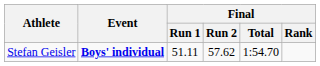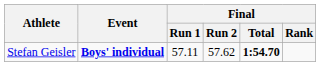Stefan Geisler | Final / Run 1: 51.11 -> 57.11
Stefan Geisler | Final / Total: normal -> bold
